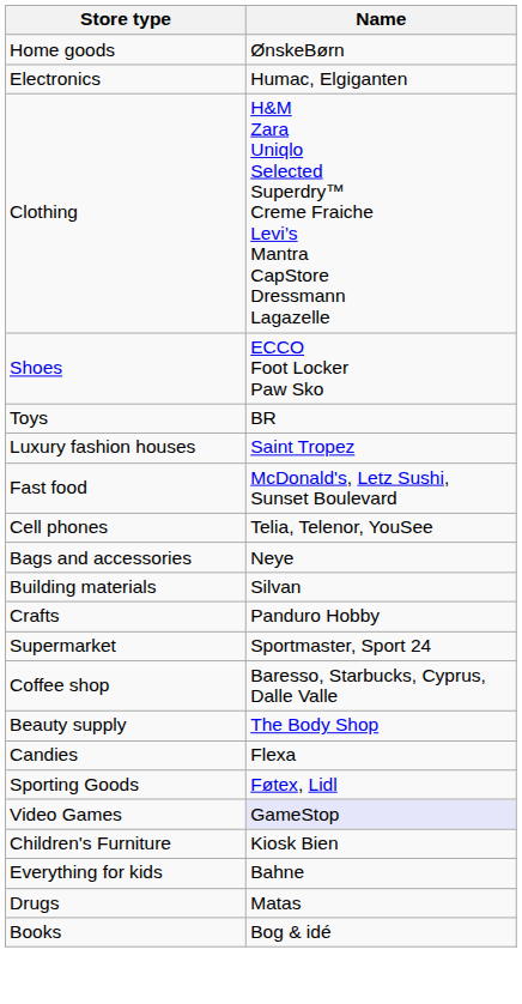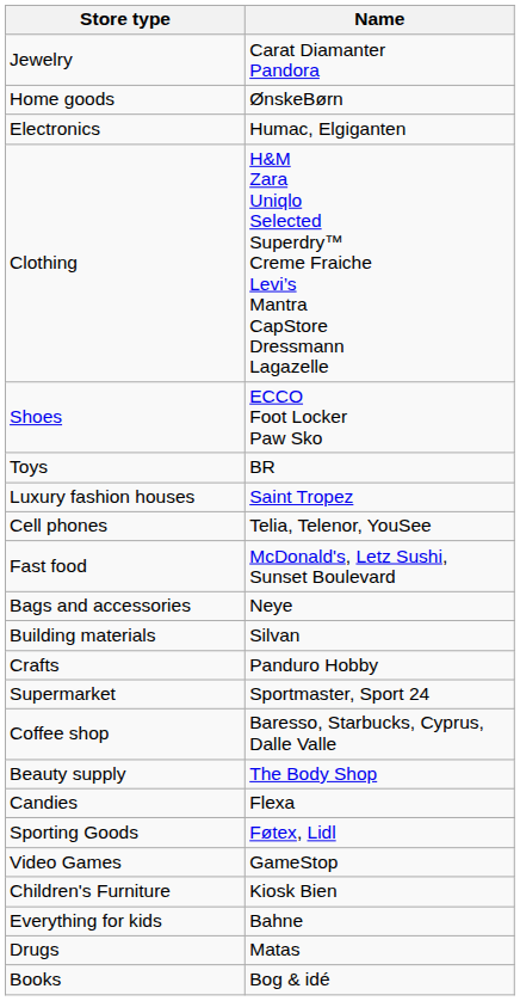+ row: Jewelry | Carat Diamanter Pandora
rows swapped: Fast food <-> Cell phones
Video Games | Name: lavender background -> no background
